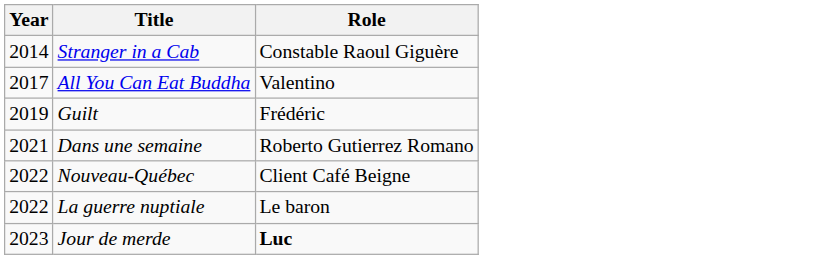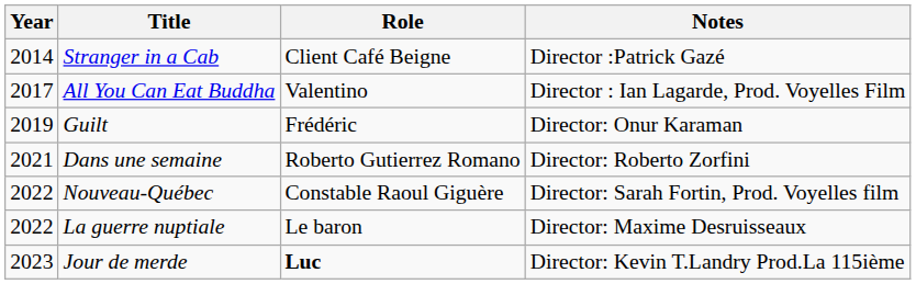+ column: Notes | Director :Patrick Gazé | Director : Ian Lagarde, Prod. Voyelles Film | Director: Onur Karaman | Director: Roberto Zorfini | Director: Sarah Fortin, Prod. Voyelles film | Director: Maxime Desruisseaux | Director: Kevin T.Landry Prod.La 115ième
Stranger in a Cab | Role: Constable Raoul Giguère -> Client Café Beigne
Nouveau-Québec | Role: Client Café Beigne -> Constable Raoul Giguère
